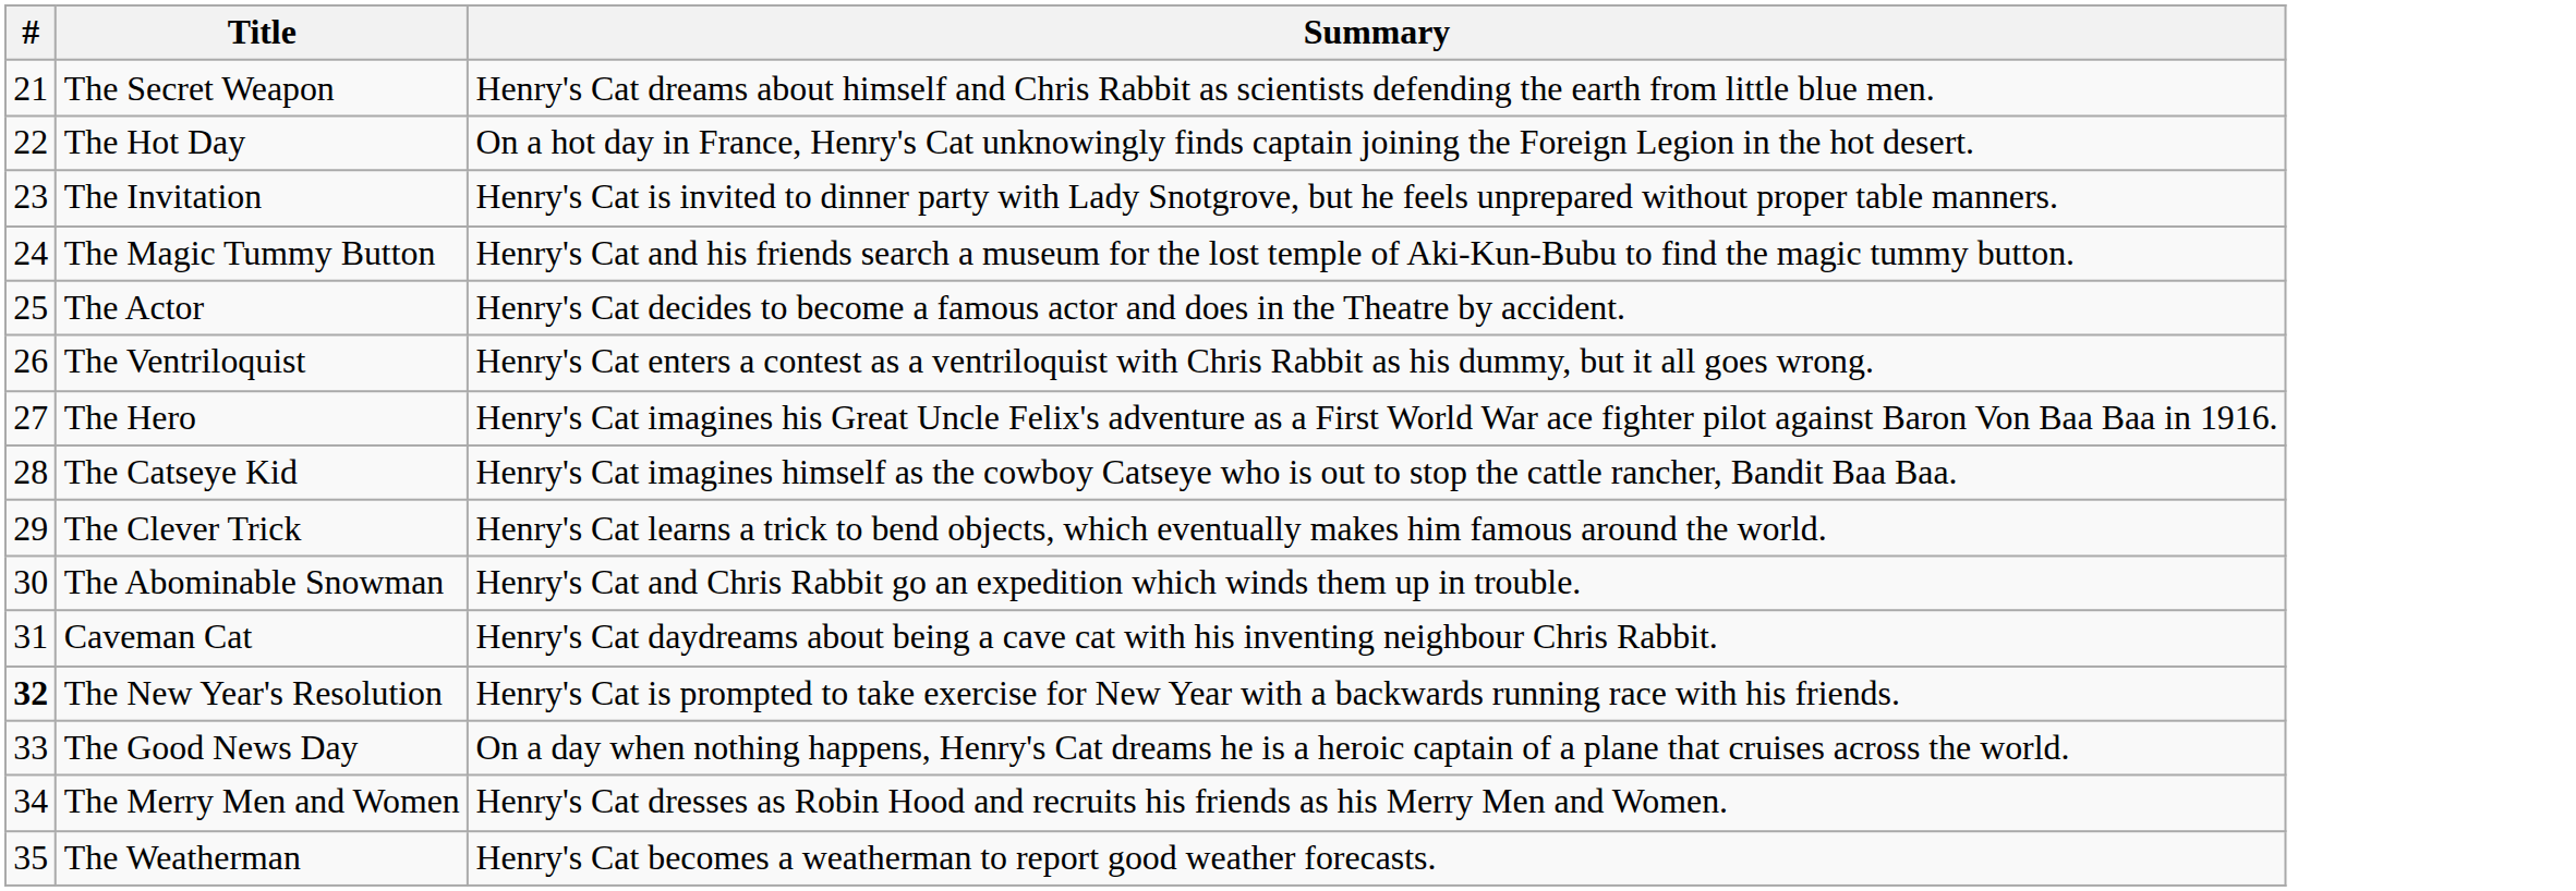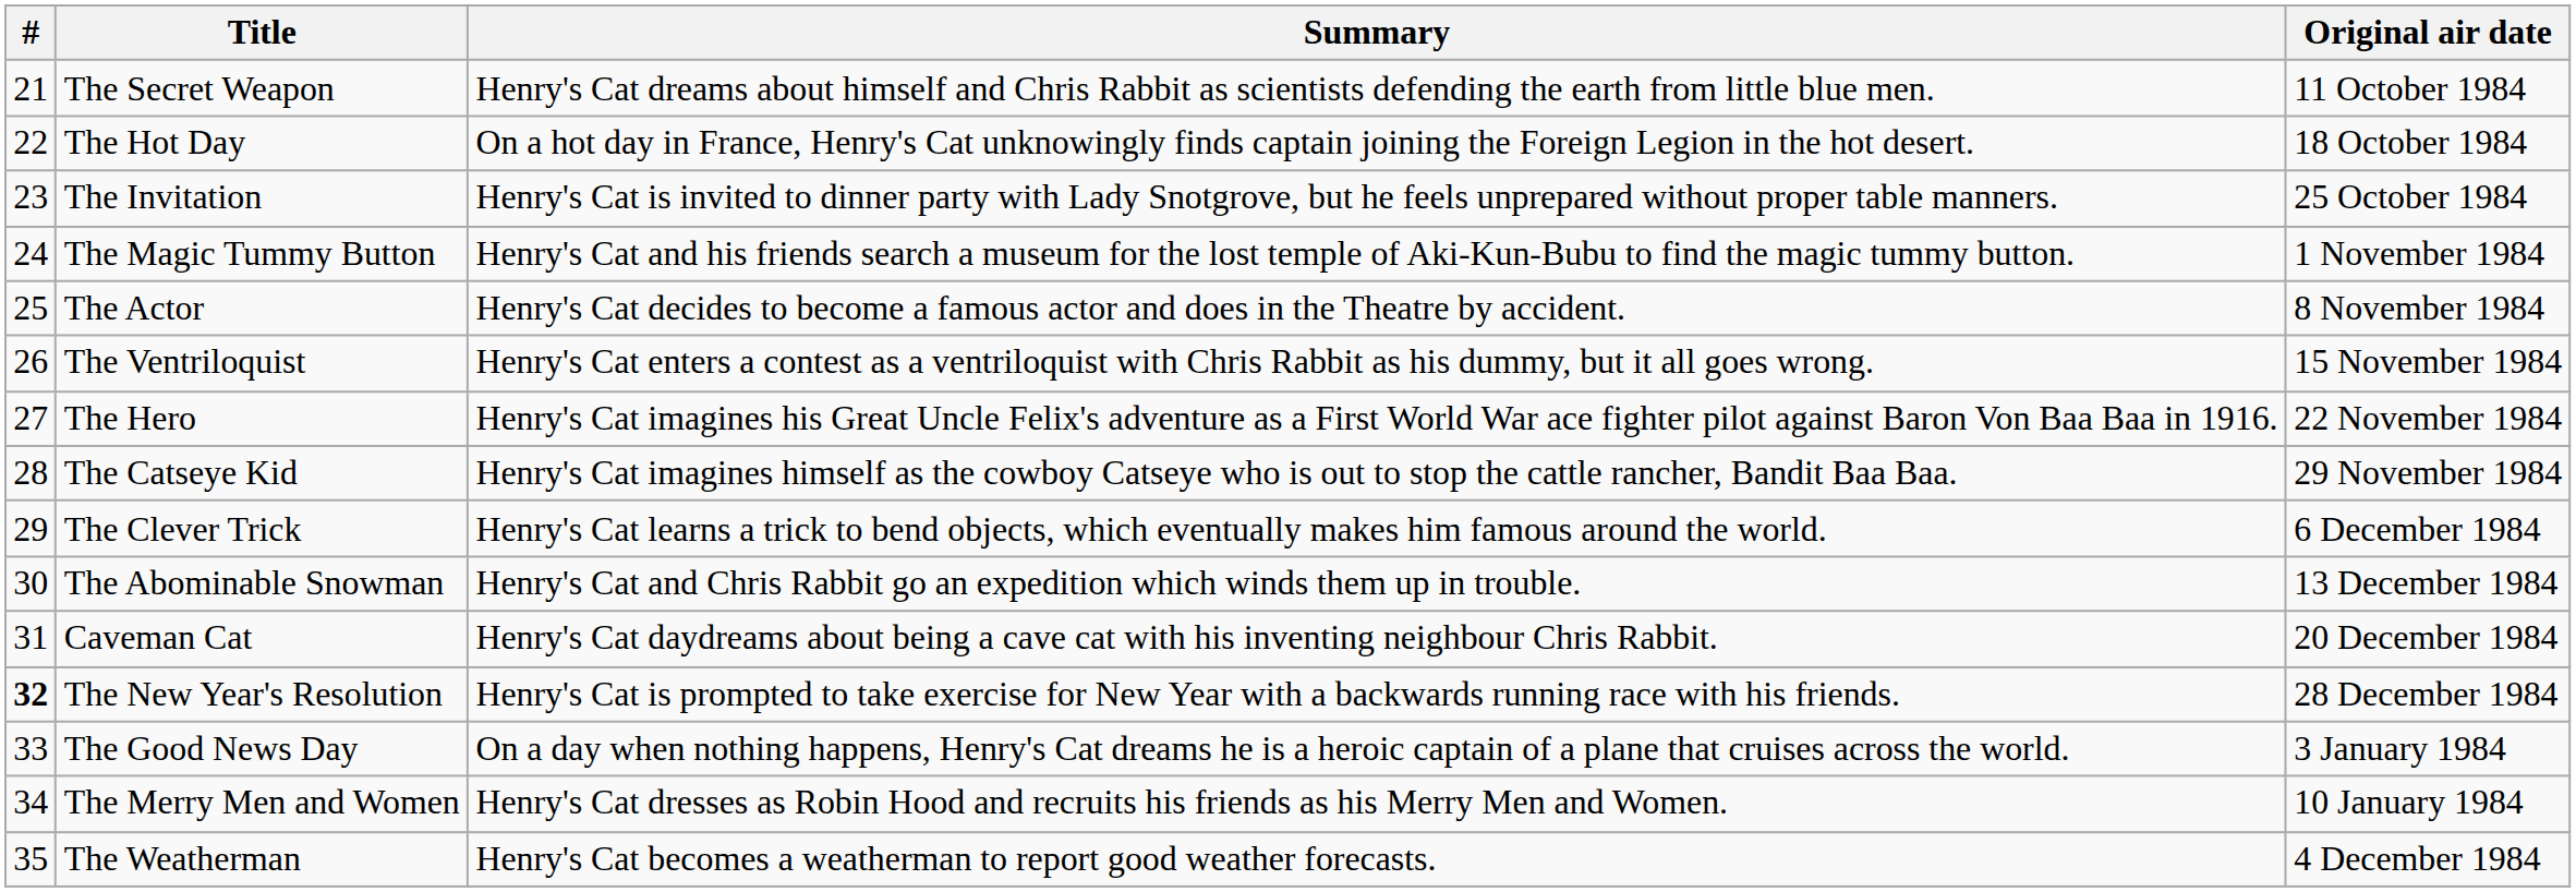+ column: Original air date | 11 October 1984 | 18 October 1984 | 25 October 1984 | 1 November 1984 | 8 November 1984 | 15 November 1984 | 22 November 1984 | 29 November 1984 | 6 December 1984 | 13 December 1984 | 20 December 1984 | 28 December 1984 | 3 January 1984 | 10 January 1984 | 4 December 1984
